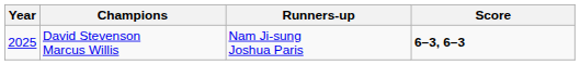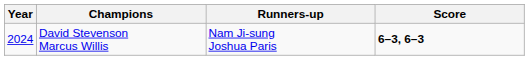David Stevenson Marcus Willis | Year: 2025 -> 2024
